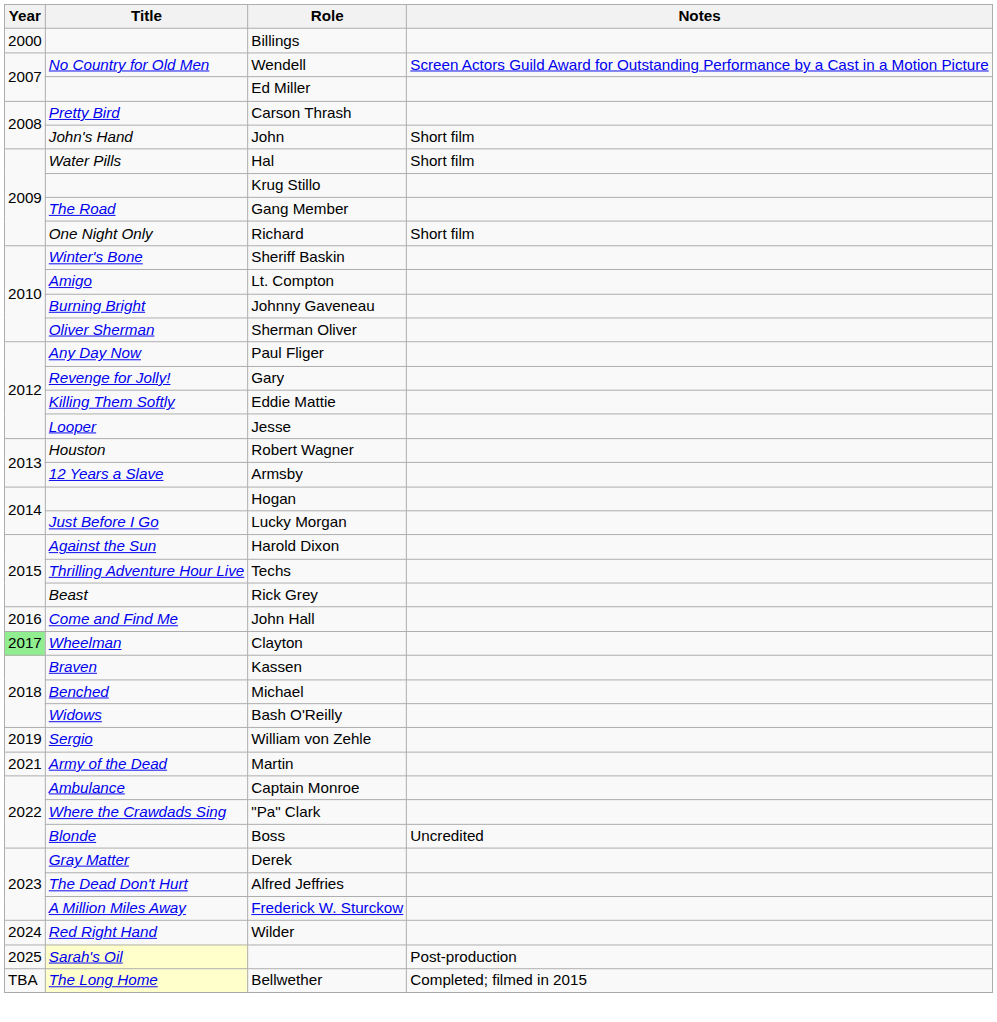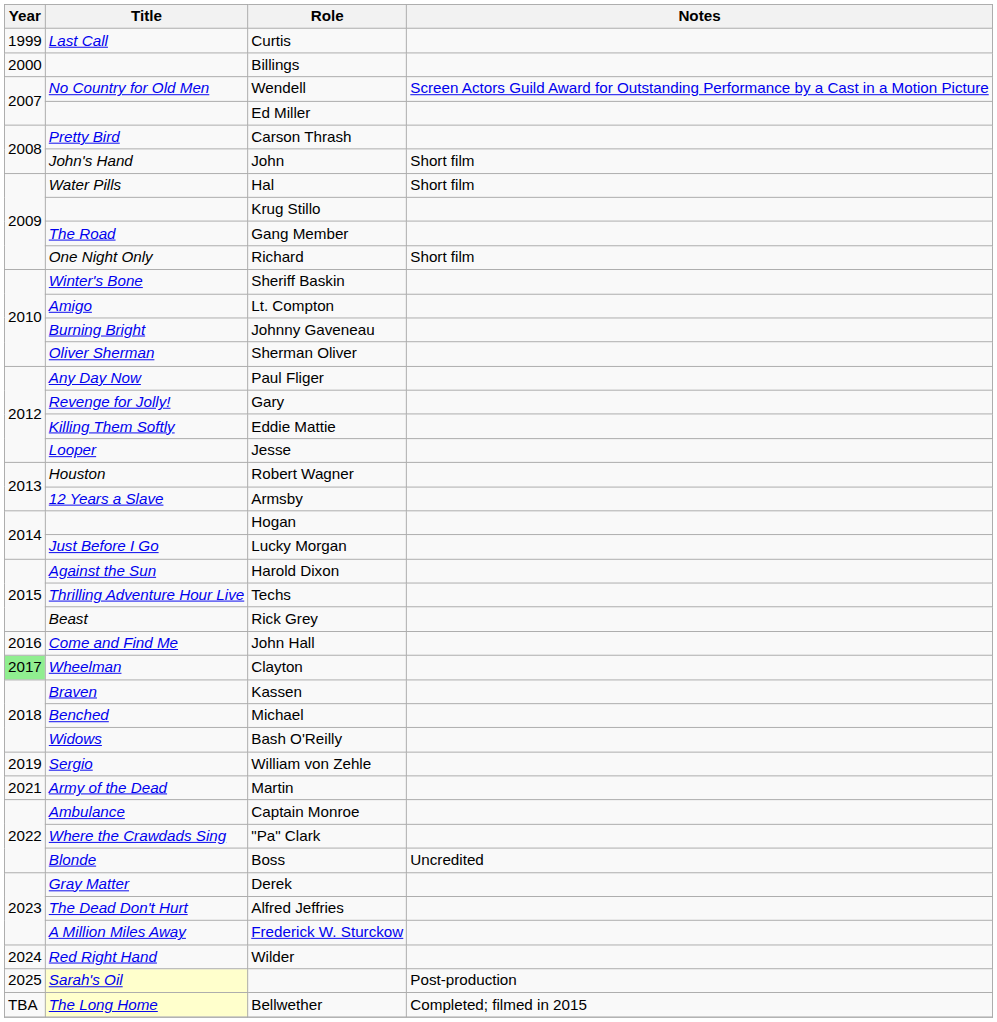+ row: 1999 | Last Call | Curtis
